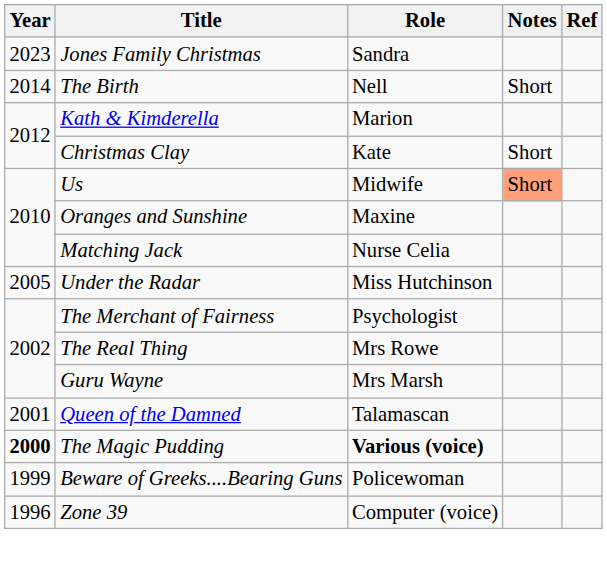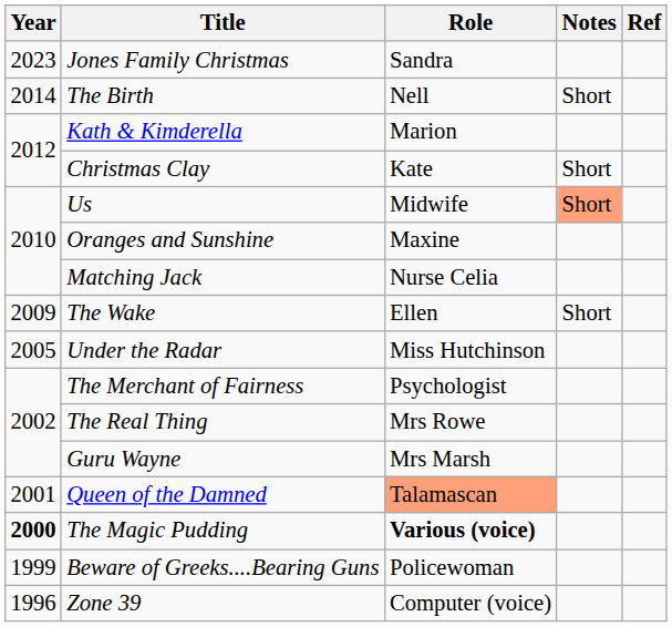+ row: 2009 | The Wake | Ellen | Short
Queen of the Damned | Role: no background -> lightsalmon background
